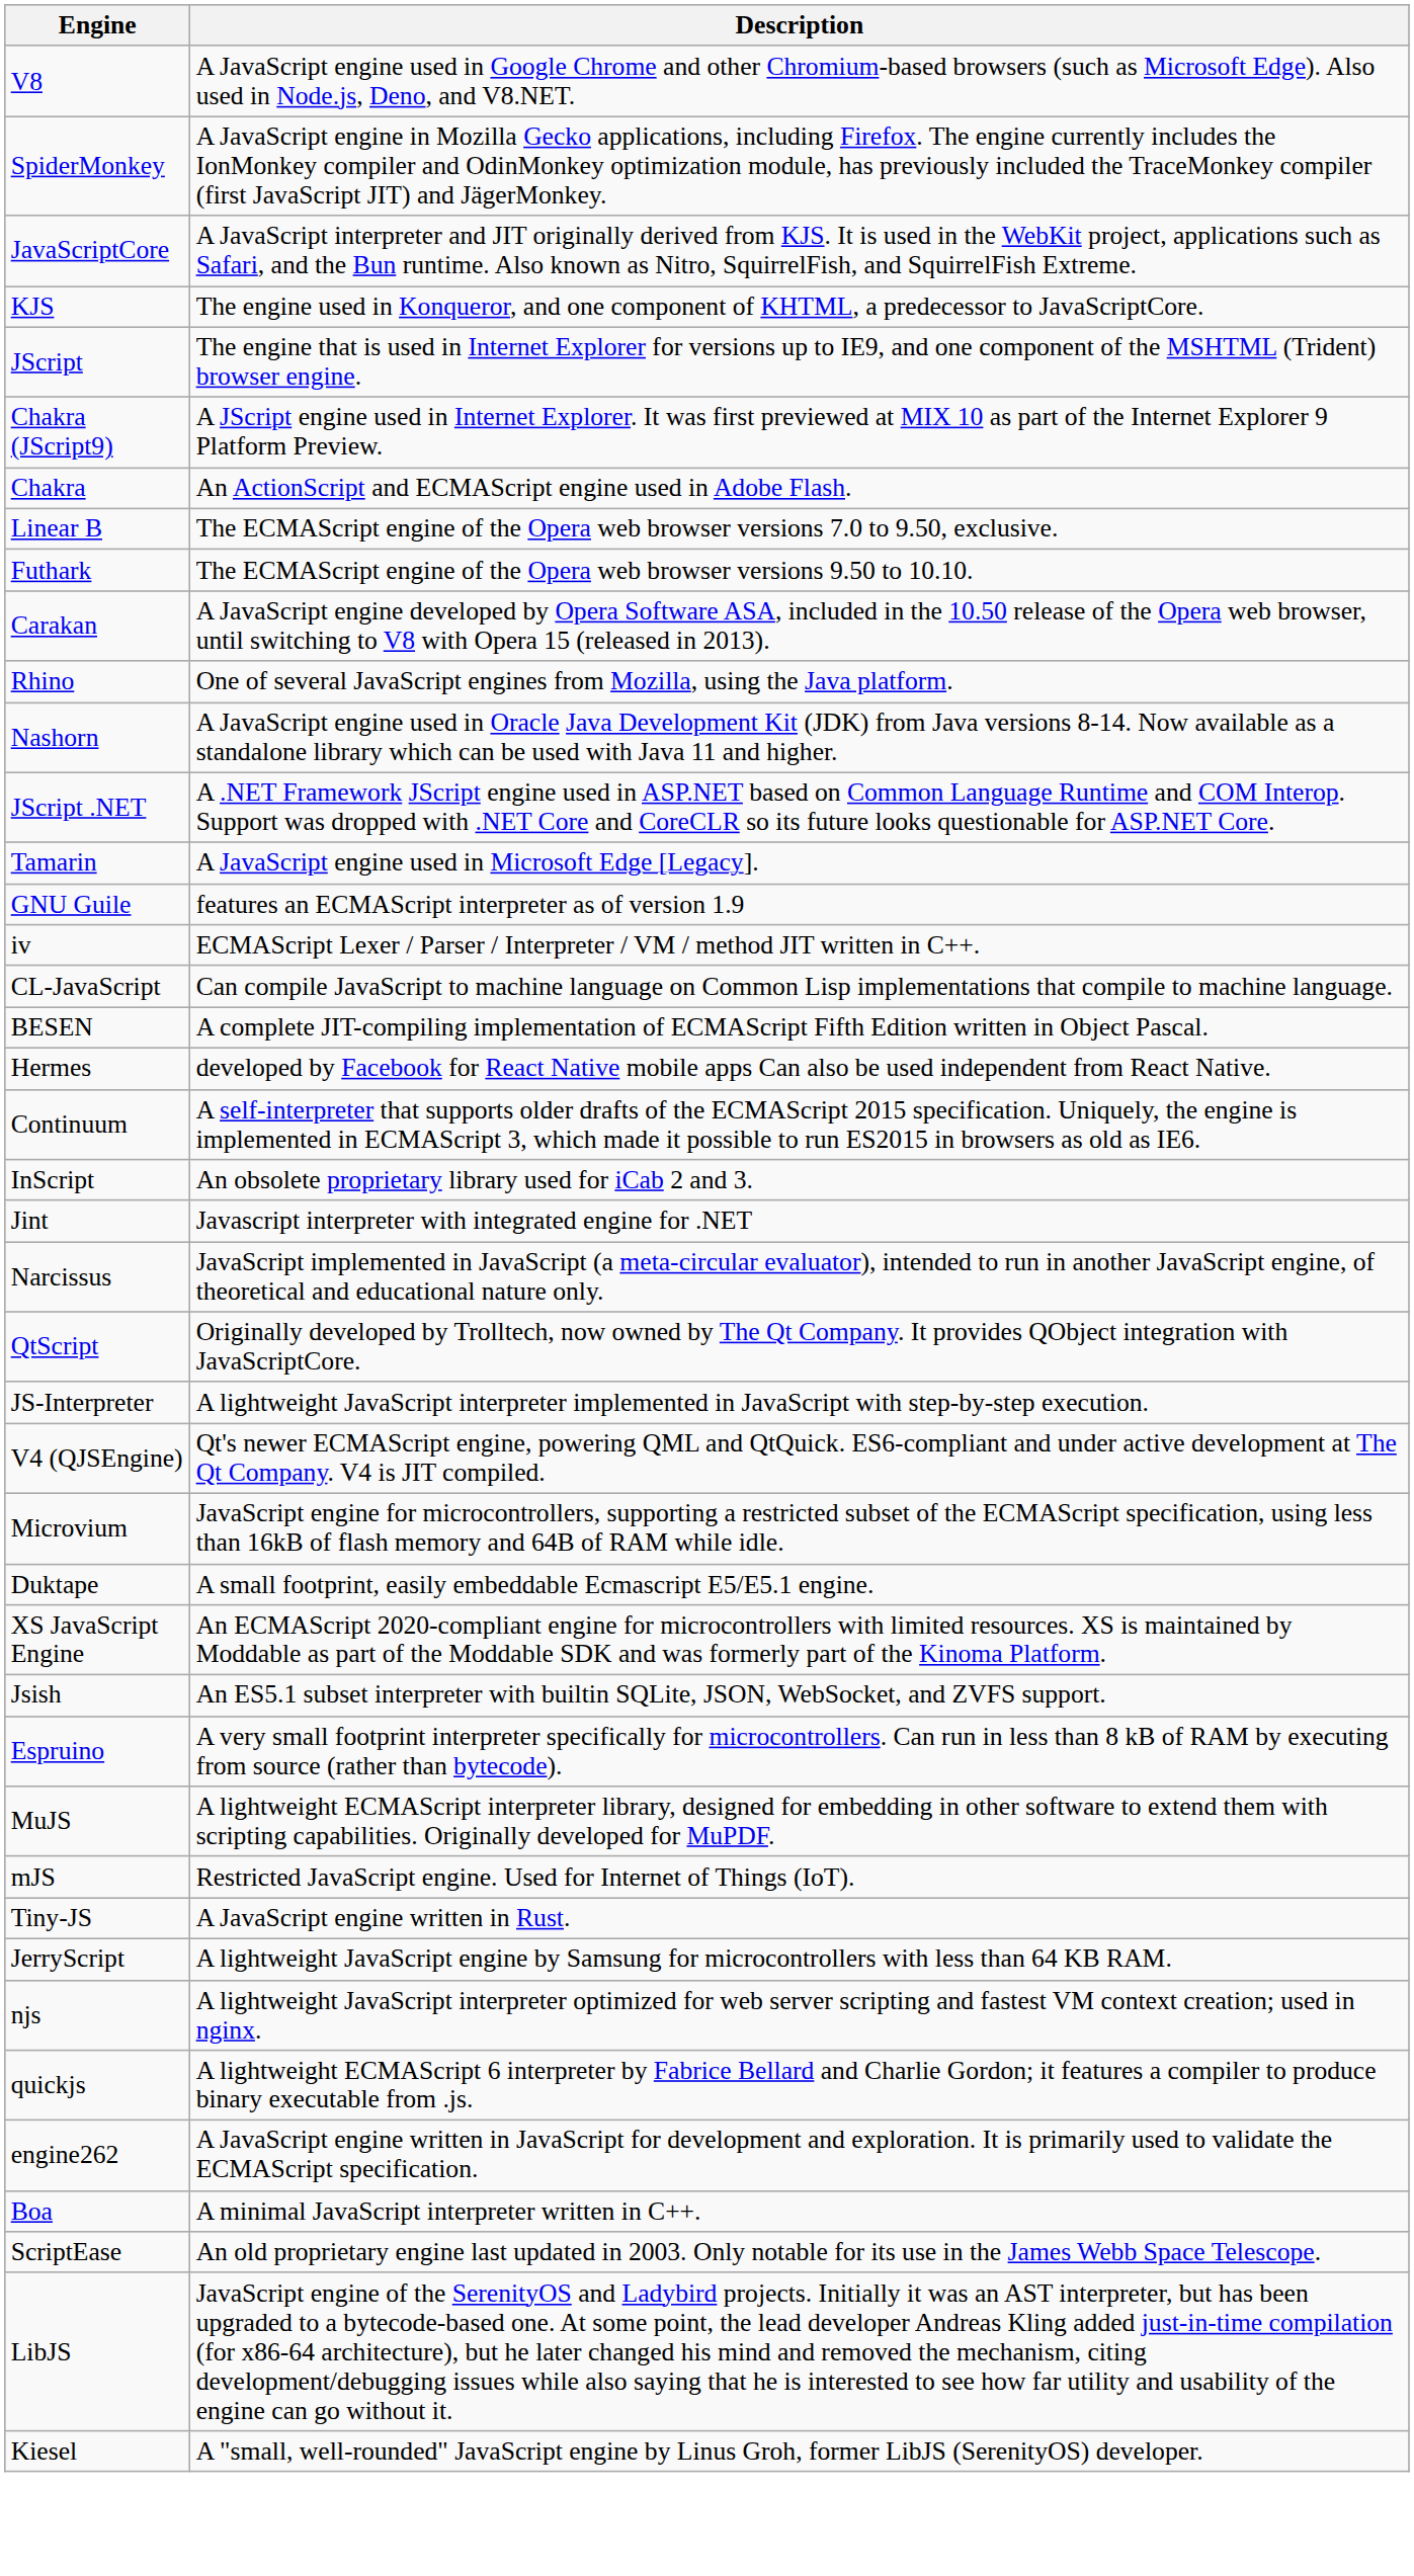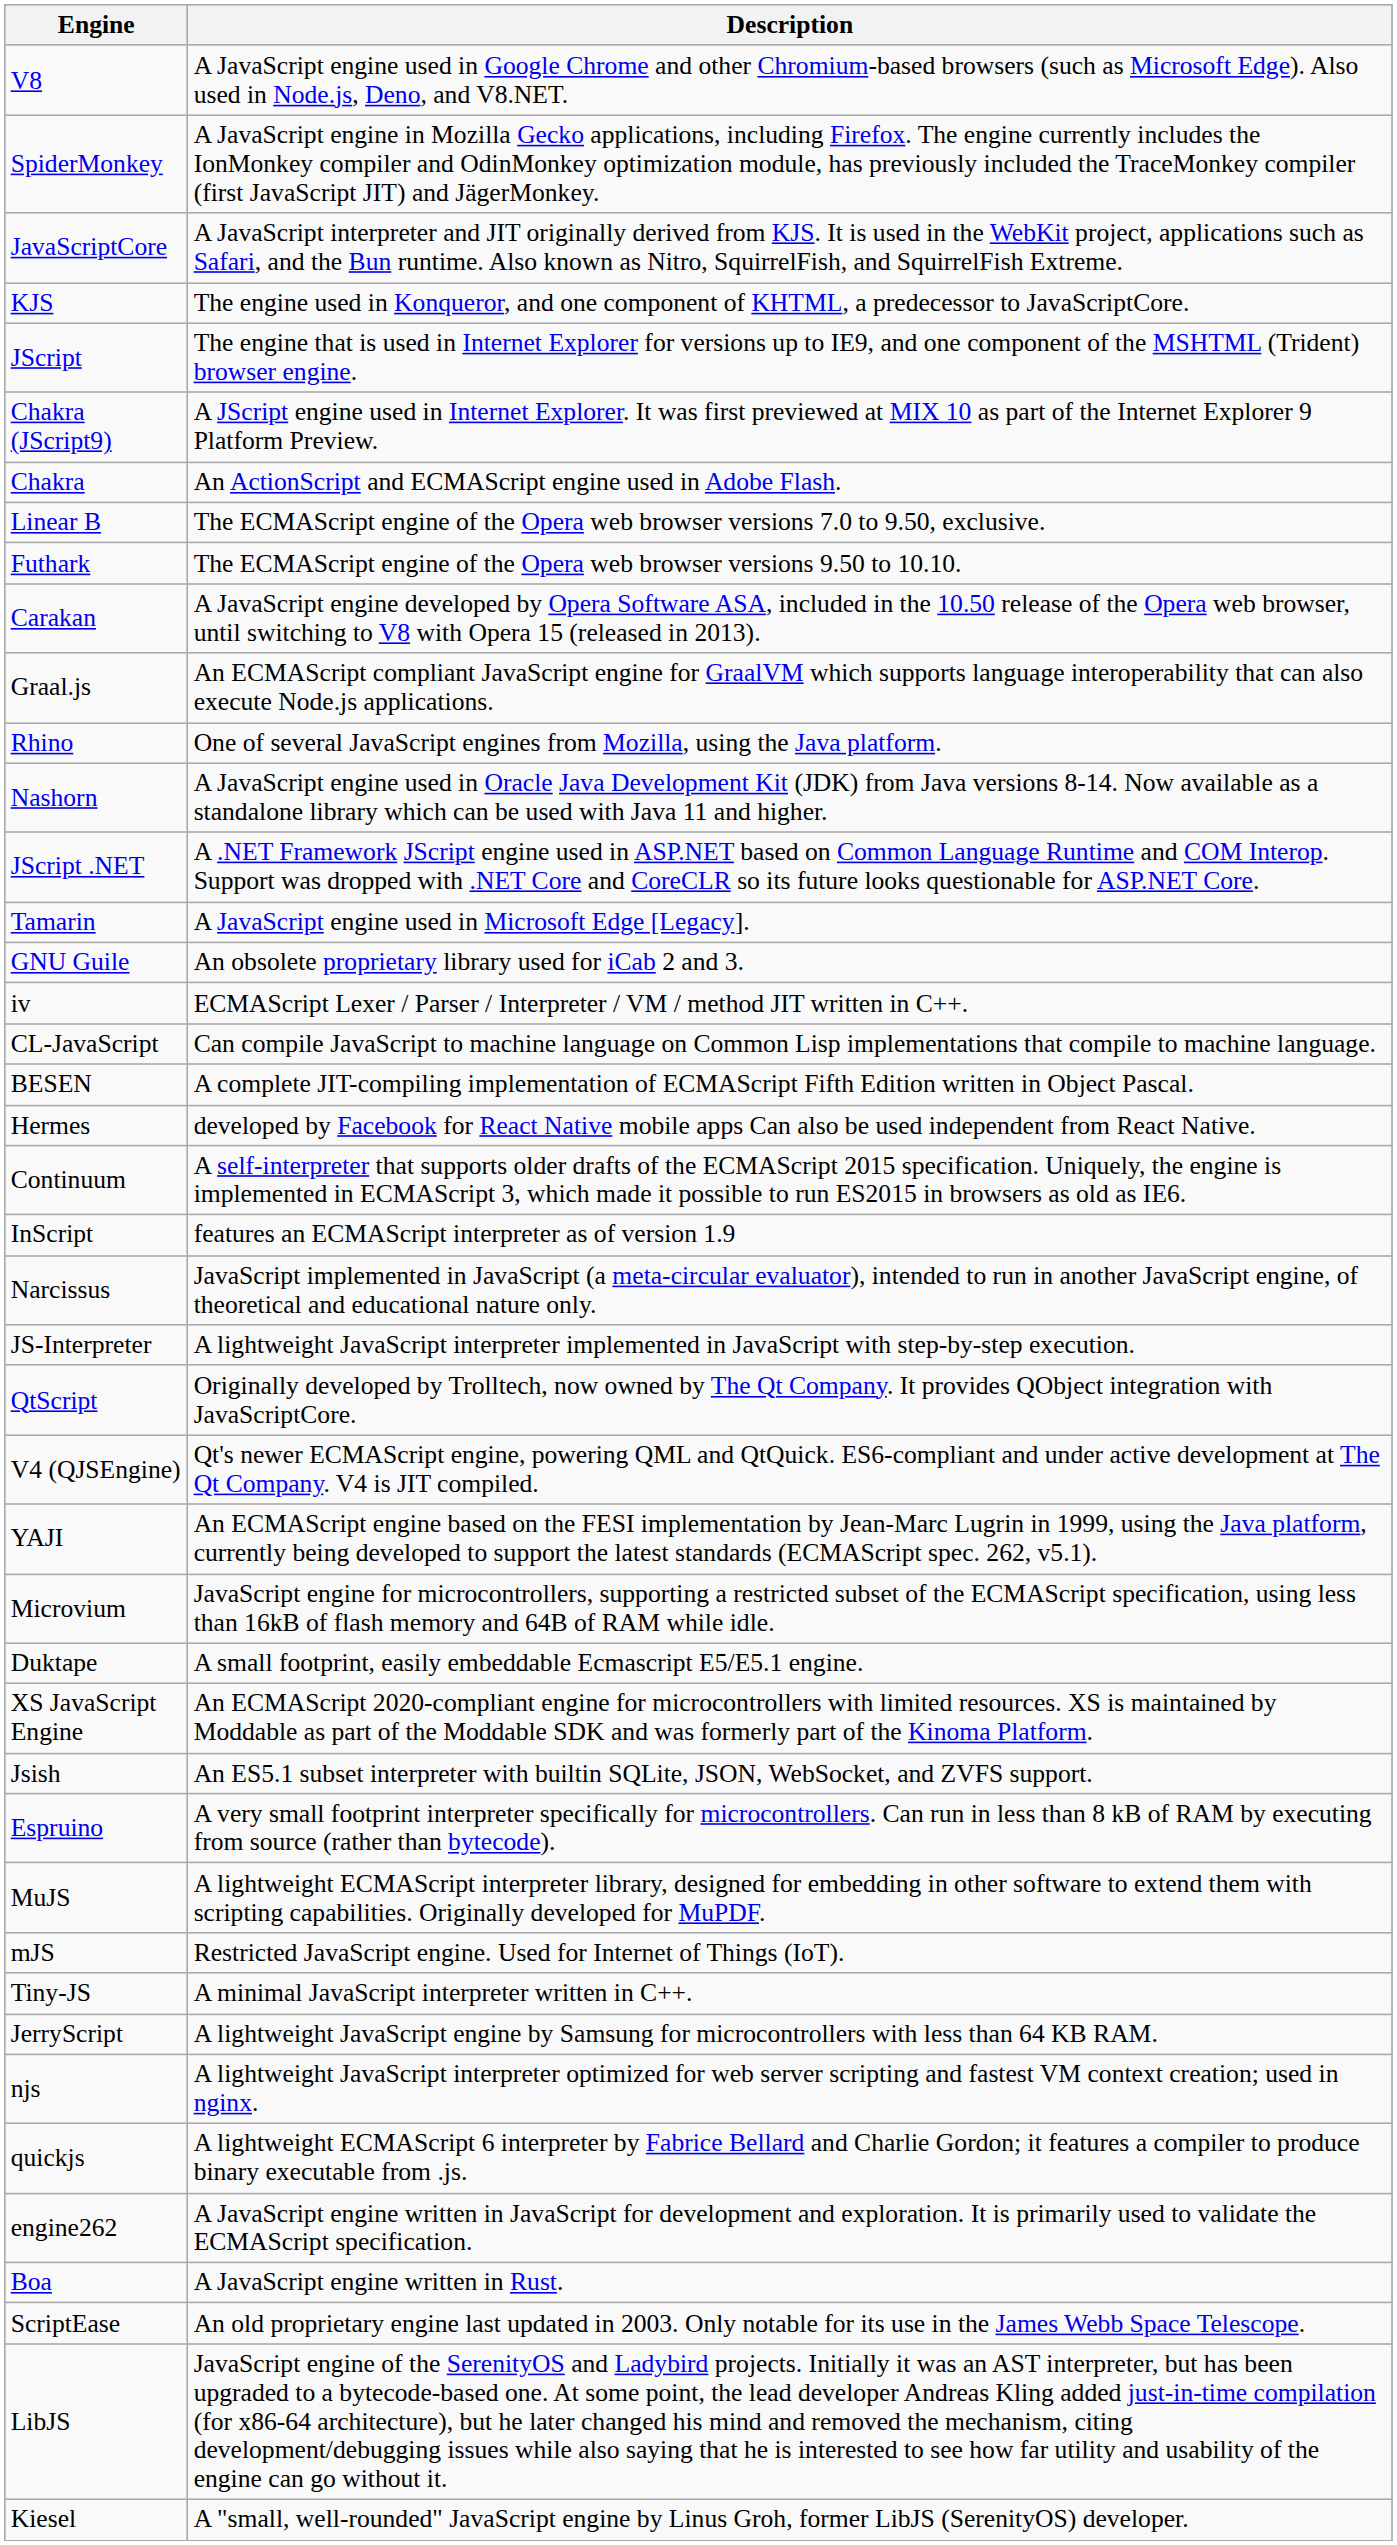+ row: Graal.js | An ECMAScript compliant JavaScript engine for GraalVM which supports language interoperability that can also execute Node.js applications.
GNU Guile | Description: features an ECMAScript interpreter as of version 1.9 -> An obsolete proprietary library used for iCab 2 and 3.
InScript | Description: An obsolete proprietary library used for iCab 2 and 3. -> features an ECMAScript interpreter as of version 1.9
- row: Jint | Javascript interpreter with integrated engine for .NET
rows swapped: JS-Interpreter <-> QtScript
+ row: YAJI | An ECMAScript engine based on the FESI implementation by Jean-Marc Lugrin in 1999, using the Java platform, currently being developed to support the latest standards (ECMAScript spec. 262, v5.1).
Tiny-JS | Description: A JavaScript engine written in Rust. -> A minimal JavaScript interpreter written in C++.
Boa | Description: A minimal JavaScript interpreter written in C++. -> A JavaScript engine written in Rust.
